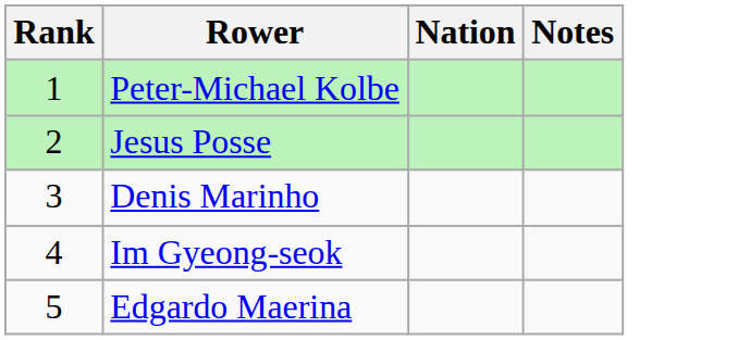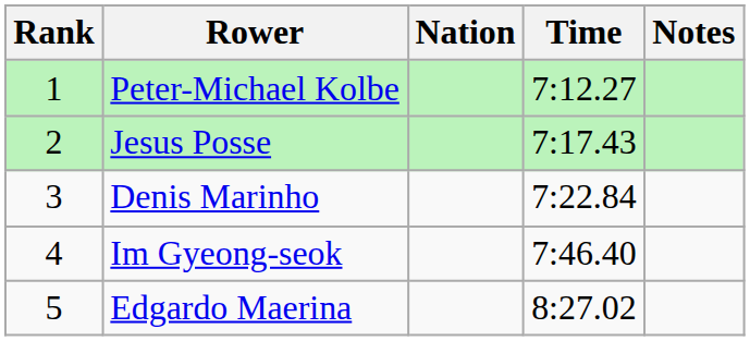+ column: Time | 7:12.27 | 7:17.43 | 7:22.84 | 7:46.40 | 8:27.02
